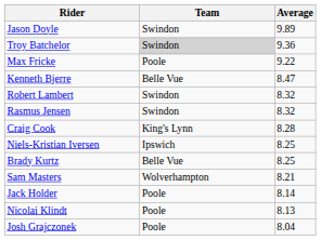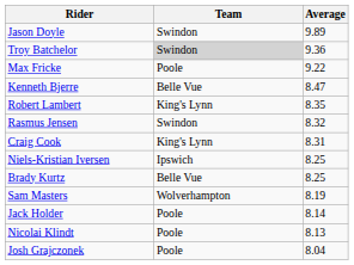Robert Lambert | Team: Swindon -> King's Lynn
Robert Lambert | Average: 8.32 -> 8.35
Craig Cook | Average: 8.28 -> 8.31
Sam Masters | Average: 8.21 -> 8.19
